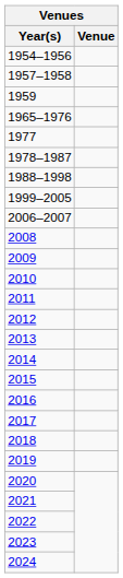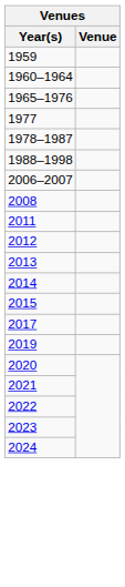- row: 1954–1956
- row: 1957–1958
+ row: 1960–1964
- row: 1999–2005
- row: 2009
- row: 2010
- row: 2016
- row: 2018
